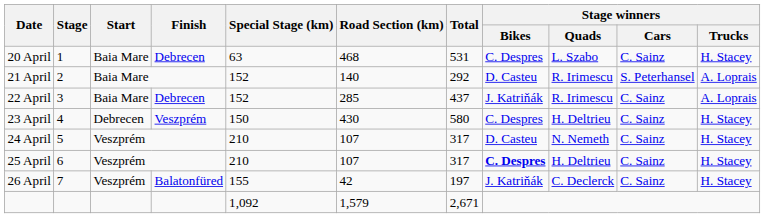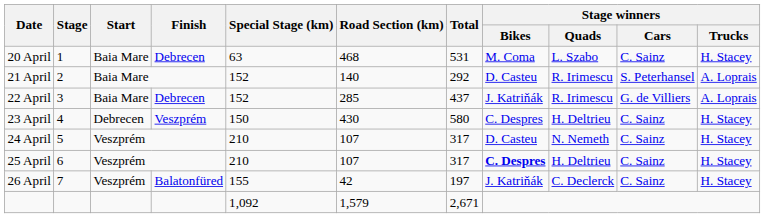20 April | Stage winners / Bikes: C. Despres -> M. Coma
22 April | Stage winners / Cars: C. Sainz -> G. de Villiers
